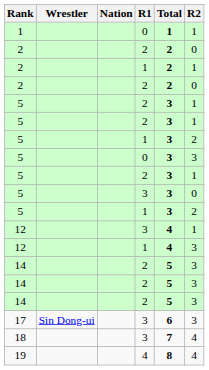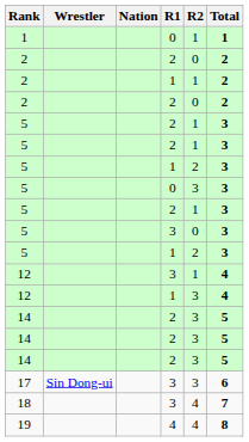columns swapped: R2 <-> Total
